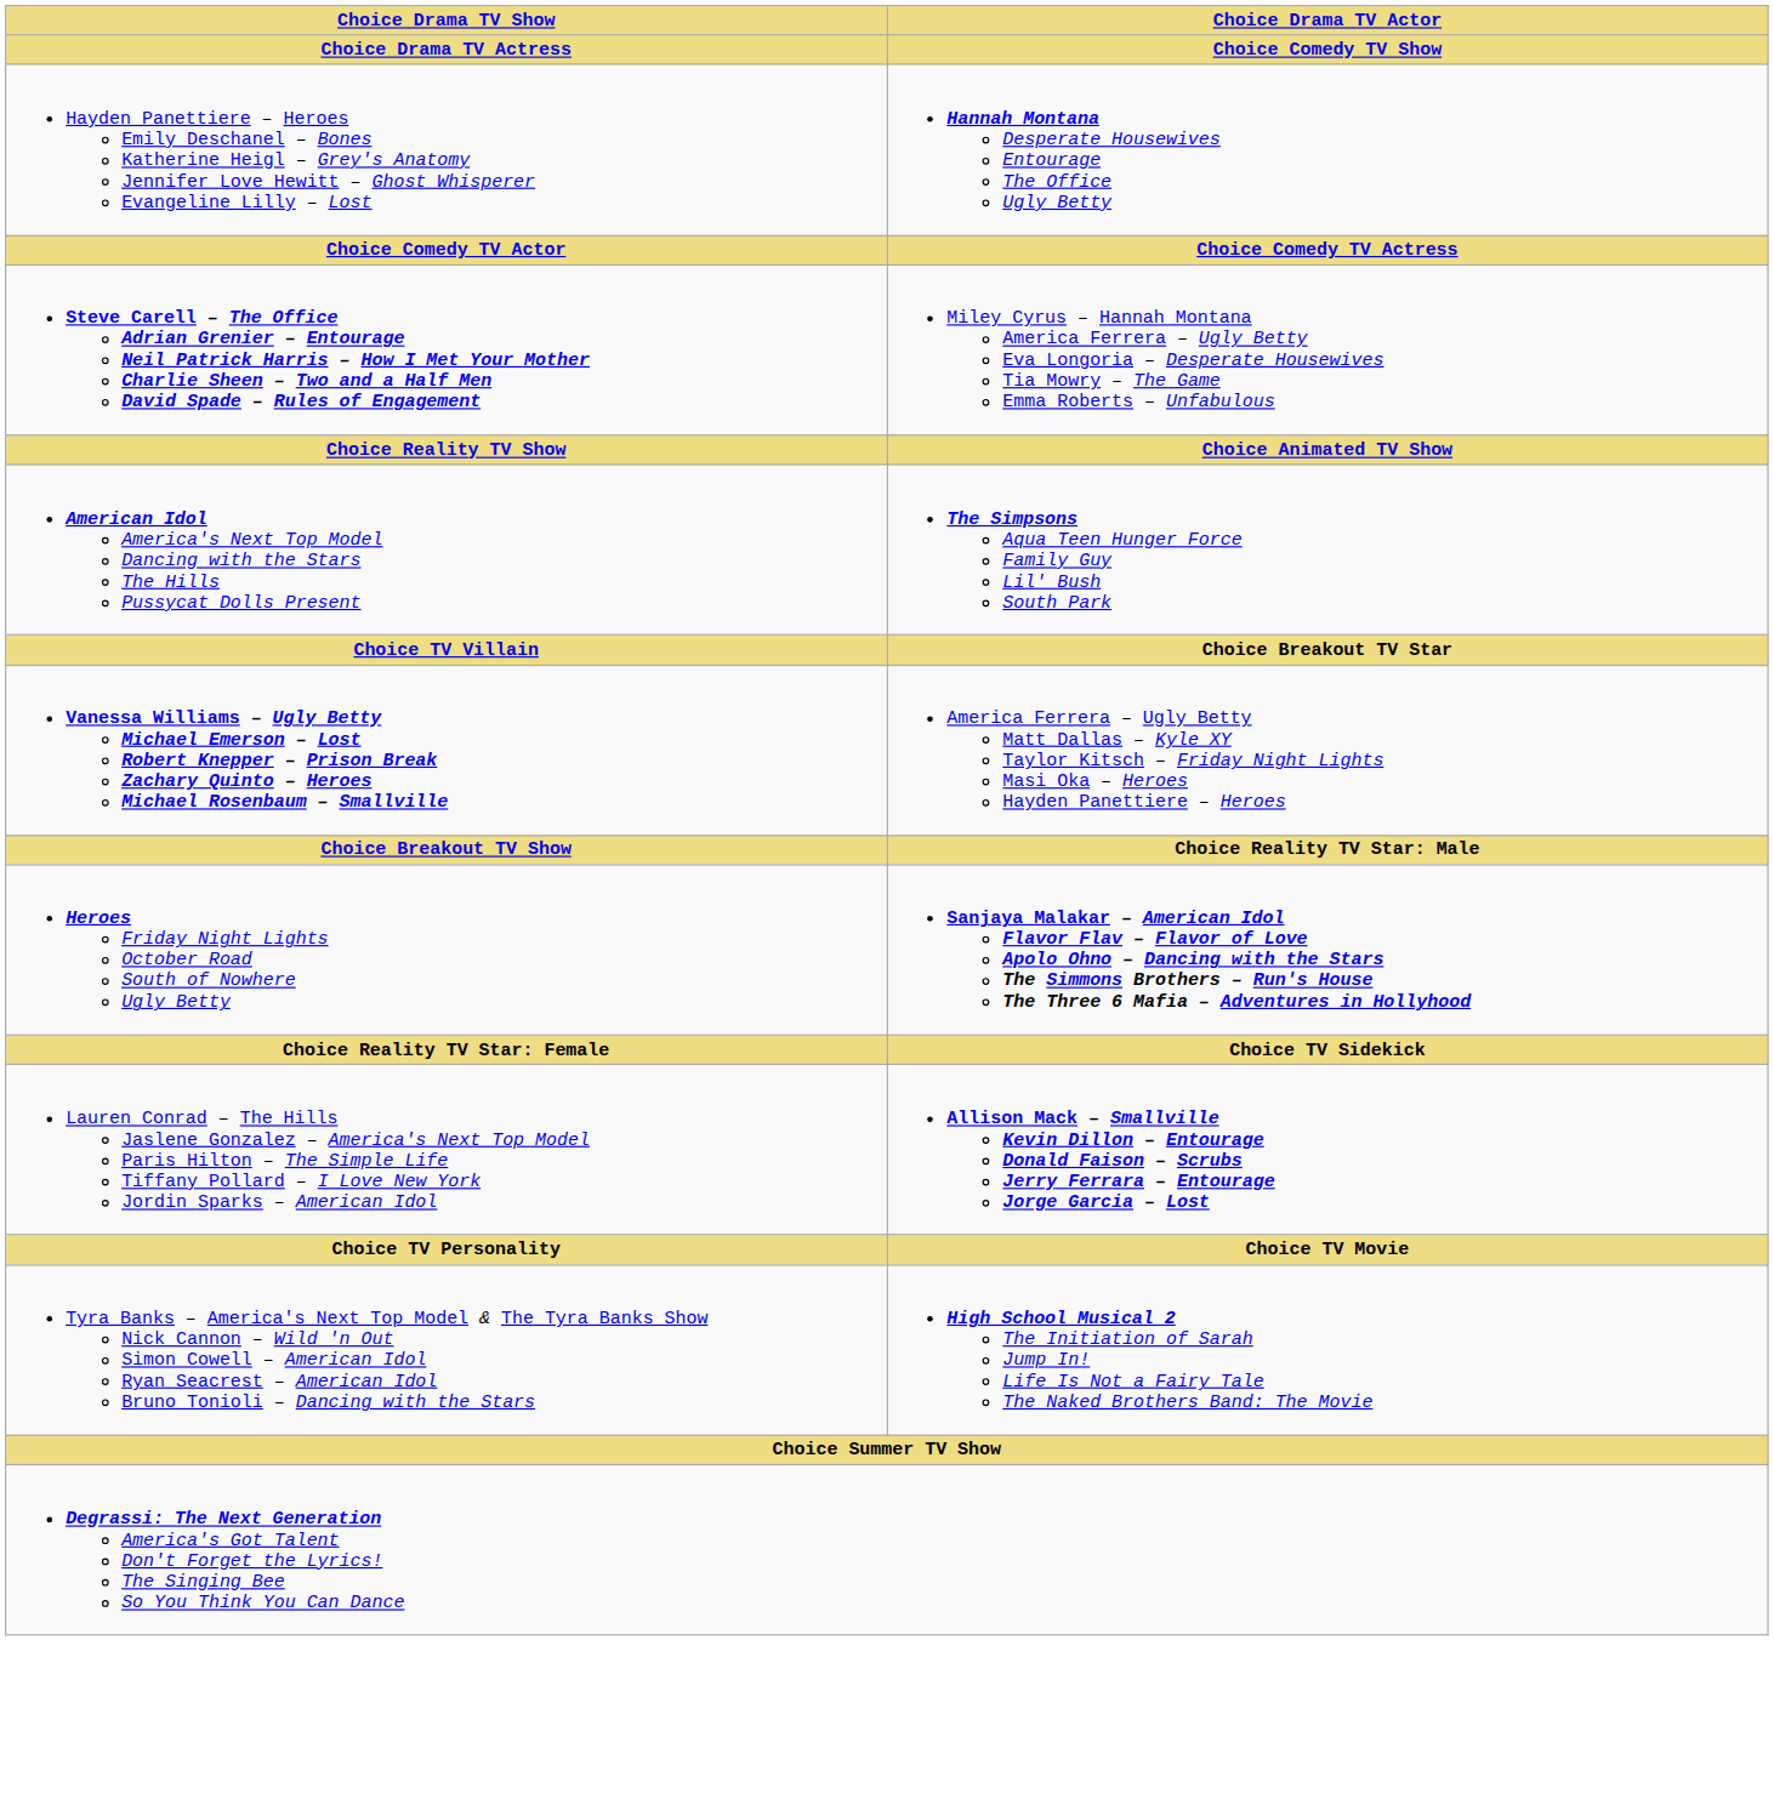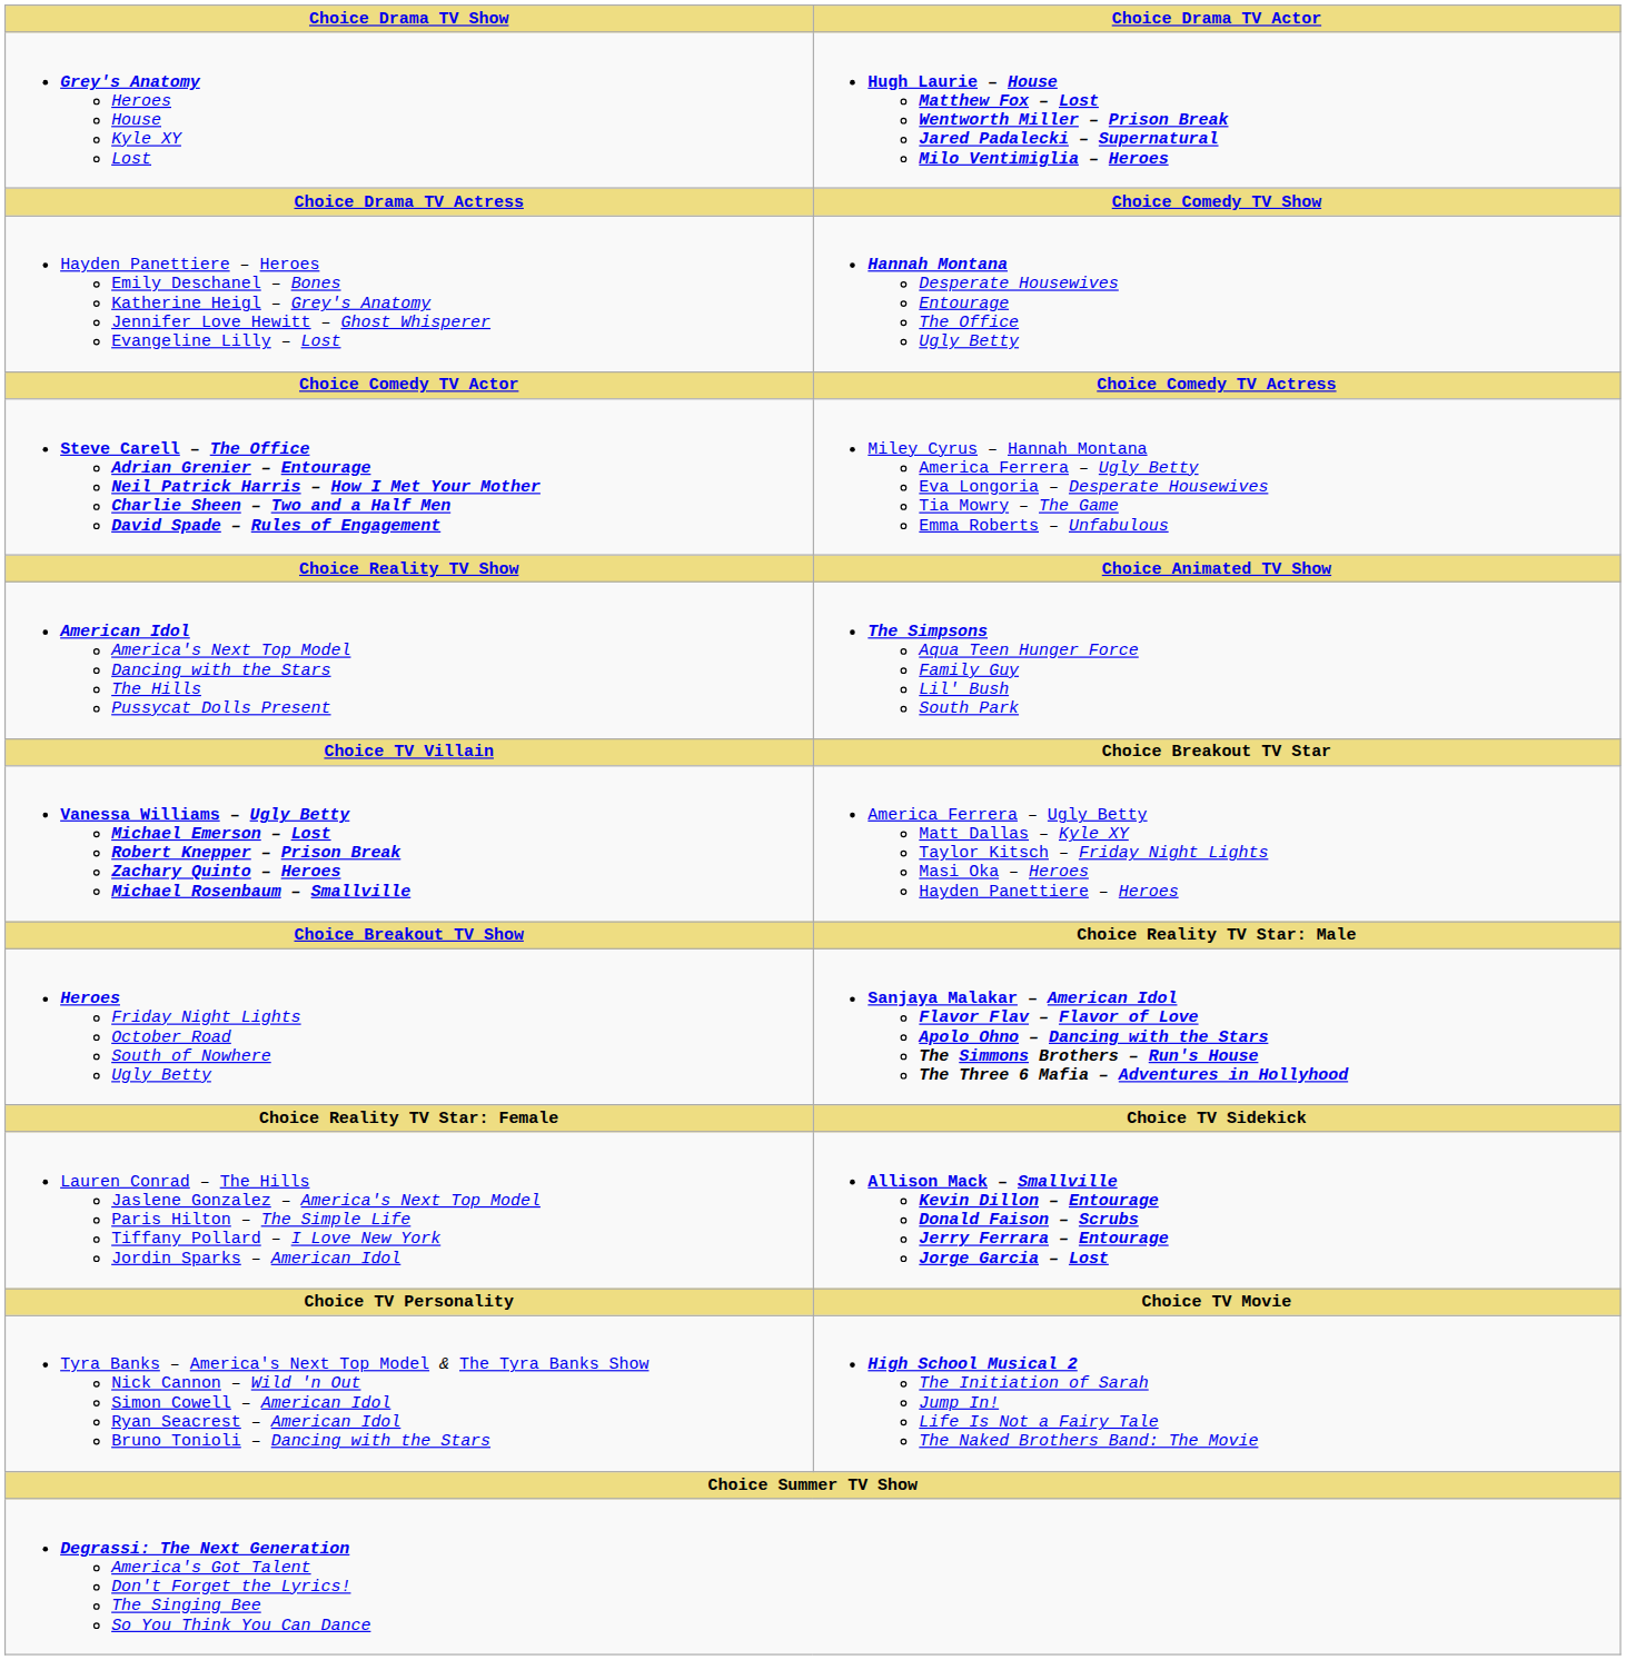+ row: Grey's Anatomy Heroes House Kyle XY Lost | Hugh Laurie – House Matthew Fox – Lost Wentworth Miller – Prison Break Jared Padalecki – Supernatural Milo Ventimiglia – Heroes
